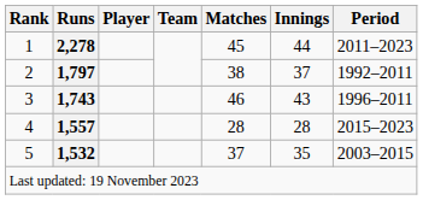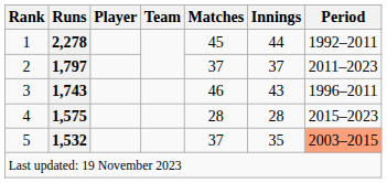1 | Period: 2011–2023 -> 1992–2011
2 | Matches: 38 -> 37
2 | Period: 1992–2011 -> 2011–2023
4 | Runs: 1,557 -> 1,575
5 | Period: no background -> lightsalmon background
